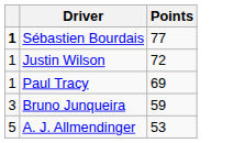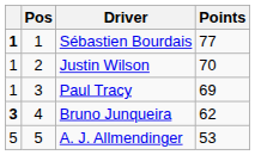+ column: Pos | 1 | 2 | 3 | 4 | 5
Justin Wilson | Points: 72 -> 70
Bruno Junqueira | column 1: normal -> bold
Bruno Junqueira | Points: 59 -> 62
